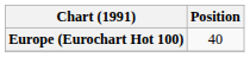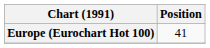Europe (Eurochart Hot 100) | Position: 40 -> 41
